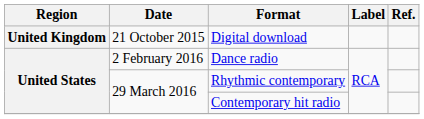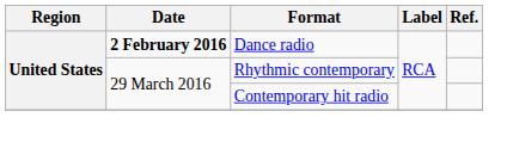- row: United Kingdom | 21 October 2015 | Digital download
Dance radio | Date: normal -> bold
